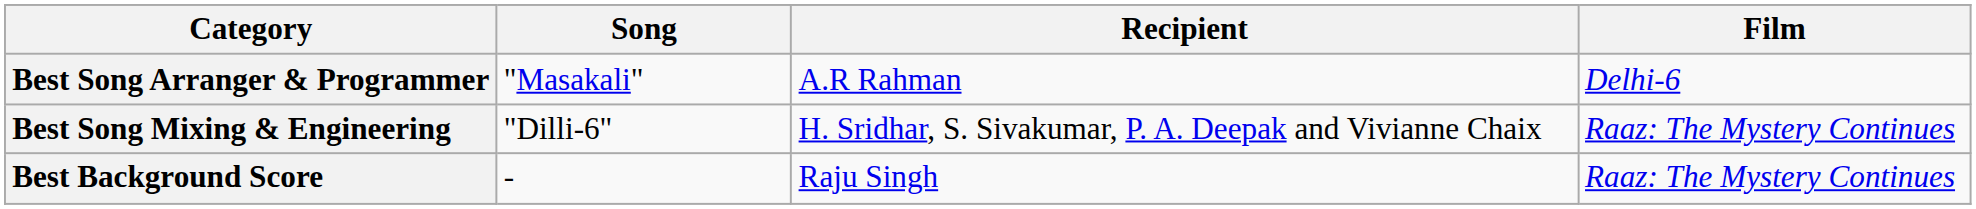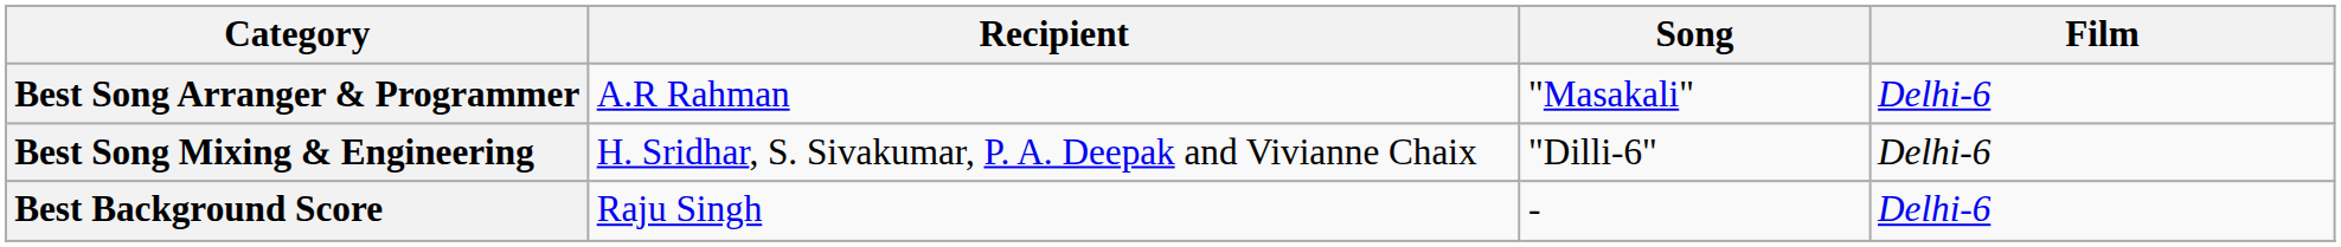columns swapped: Recipient <-> Song
Best Song Mixing & Engineering | Film: Raaz: The Mystery Continues -> Delhi-6
Best Background Score | Film: Raaz: The Mystery Continues -> Delhi-6
